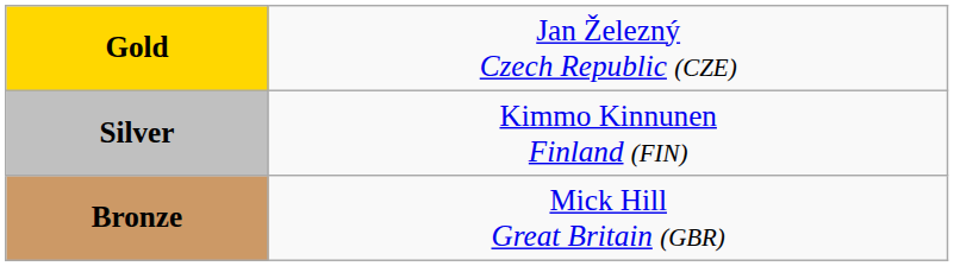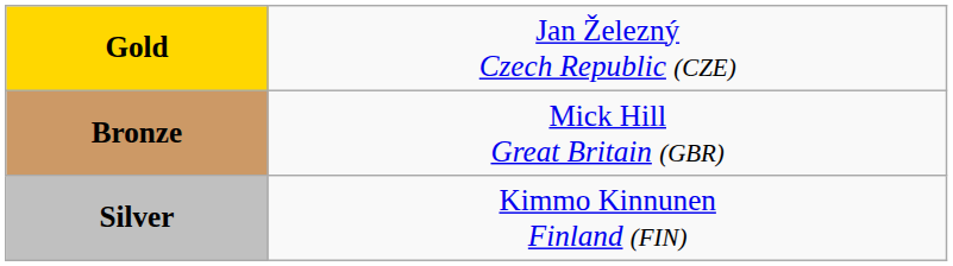rows swapped: Silver <-> Bronze
